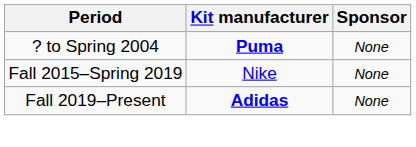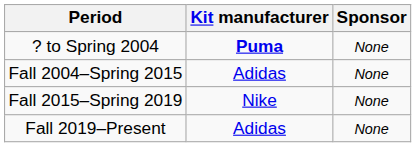+ row: Fall 2004–Spring 2015 | Adidas | None
Fall 2019–Present | Kit manufacturer: bold -> normal
